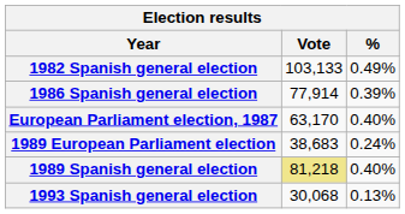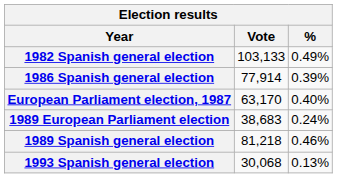1989 Spanish general election | Vote: khaki background -> no background
1989 Spanish general election | %: 0.40% -> 0.46%
